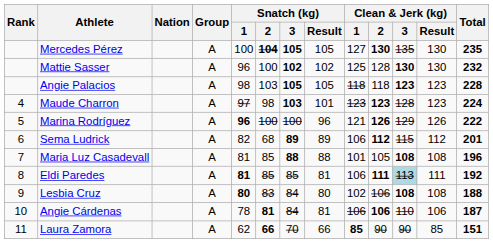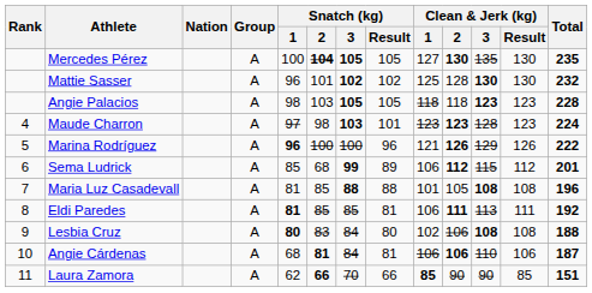Mattie Sasser | Snatch (kg) / 2: 100 -> 101
Sema Ludrick | Snatch (kg) / 1: 82 -> 85
Sema Ludrick | Snatch (kg) / 3: 89 -> 99
Eldi Paredes | Clean & Jerk (kg) / 3: lightblue background -> no background
Angie Cárdenas | Snatch (kg) / 1: 78 -> 68
